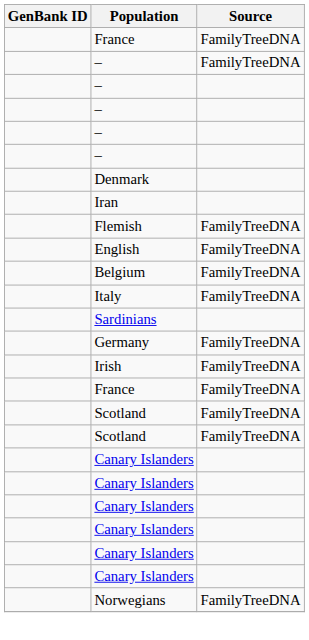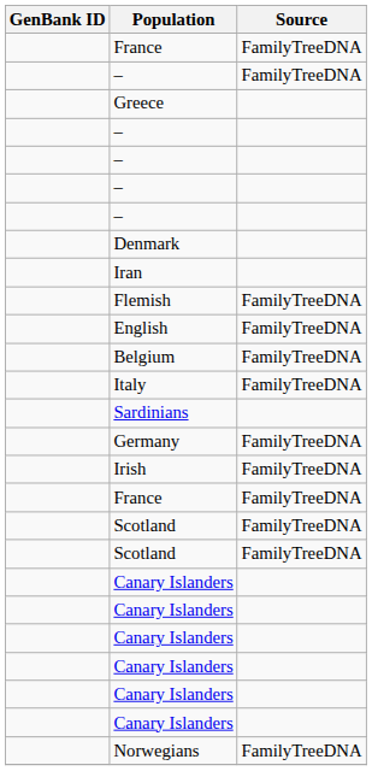+ row: Greece
